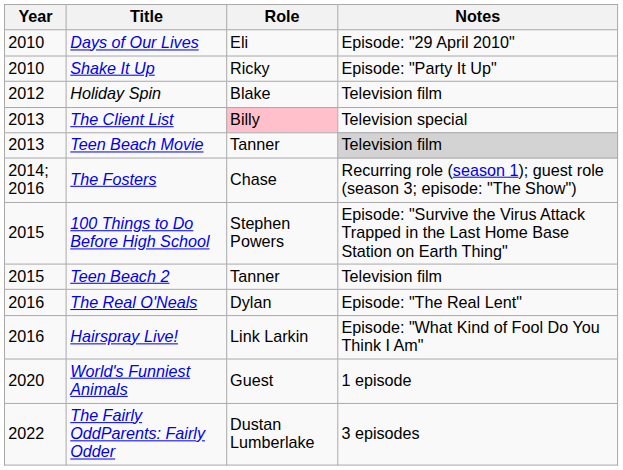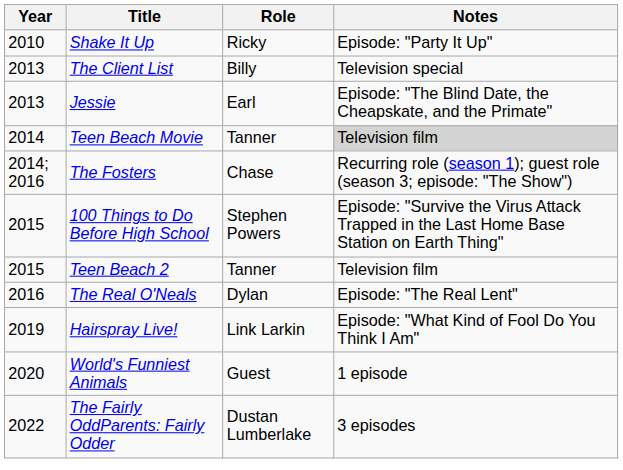- row: 2010 | Days of Our Lives | Eli | Episode: "29 April 2010"
- row: 2012 | Holiday Spin | Blake | Television film
The Client List | Role: pink background -> no background
+ row: 2013 | Jessie | Earl | Episode: "The Blind Date, the Cheapskate, and the Primate"
Teen Beach Movie | Year: 2013 -> 2014
Hairspray Live! | Year: 2016 -> 2019
